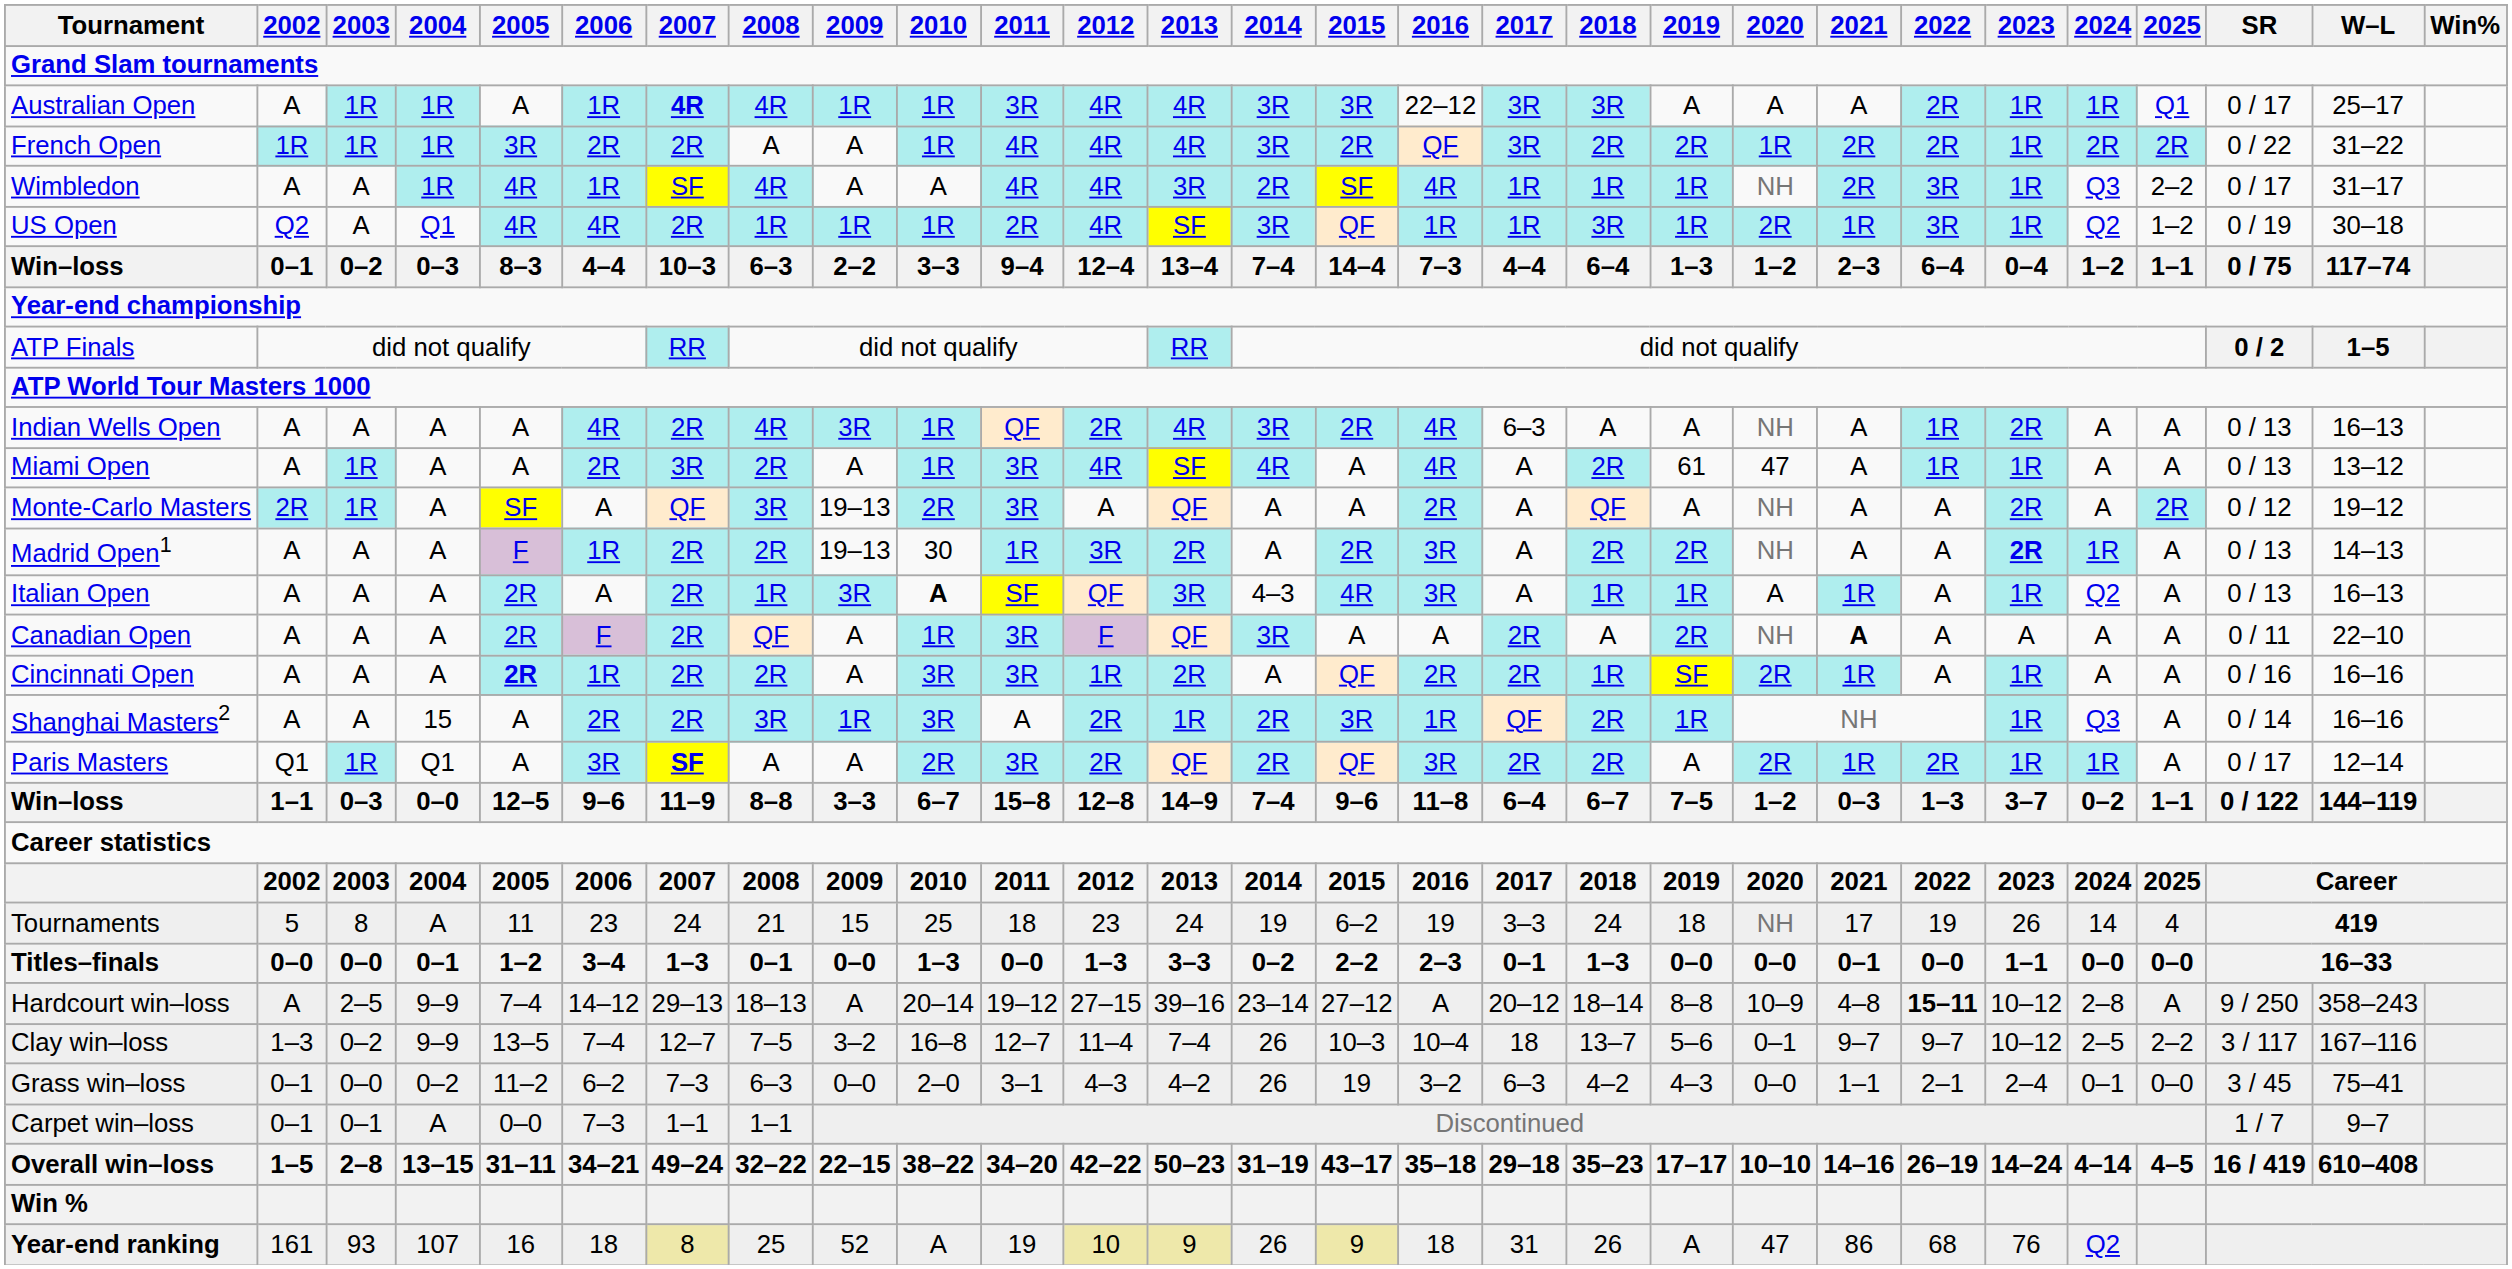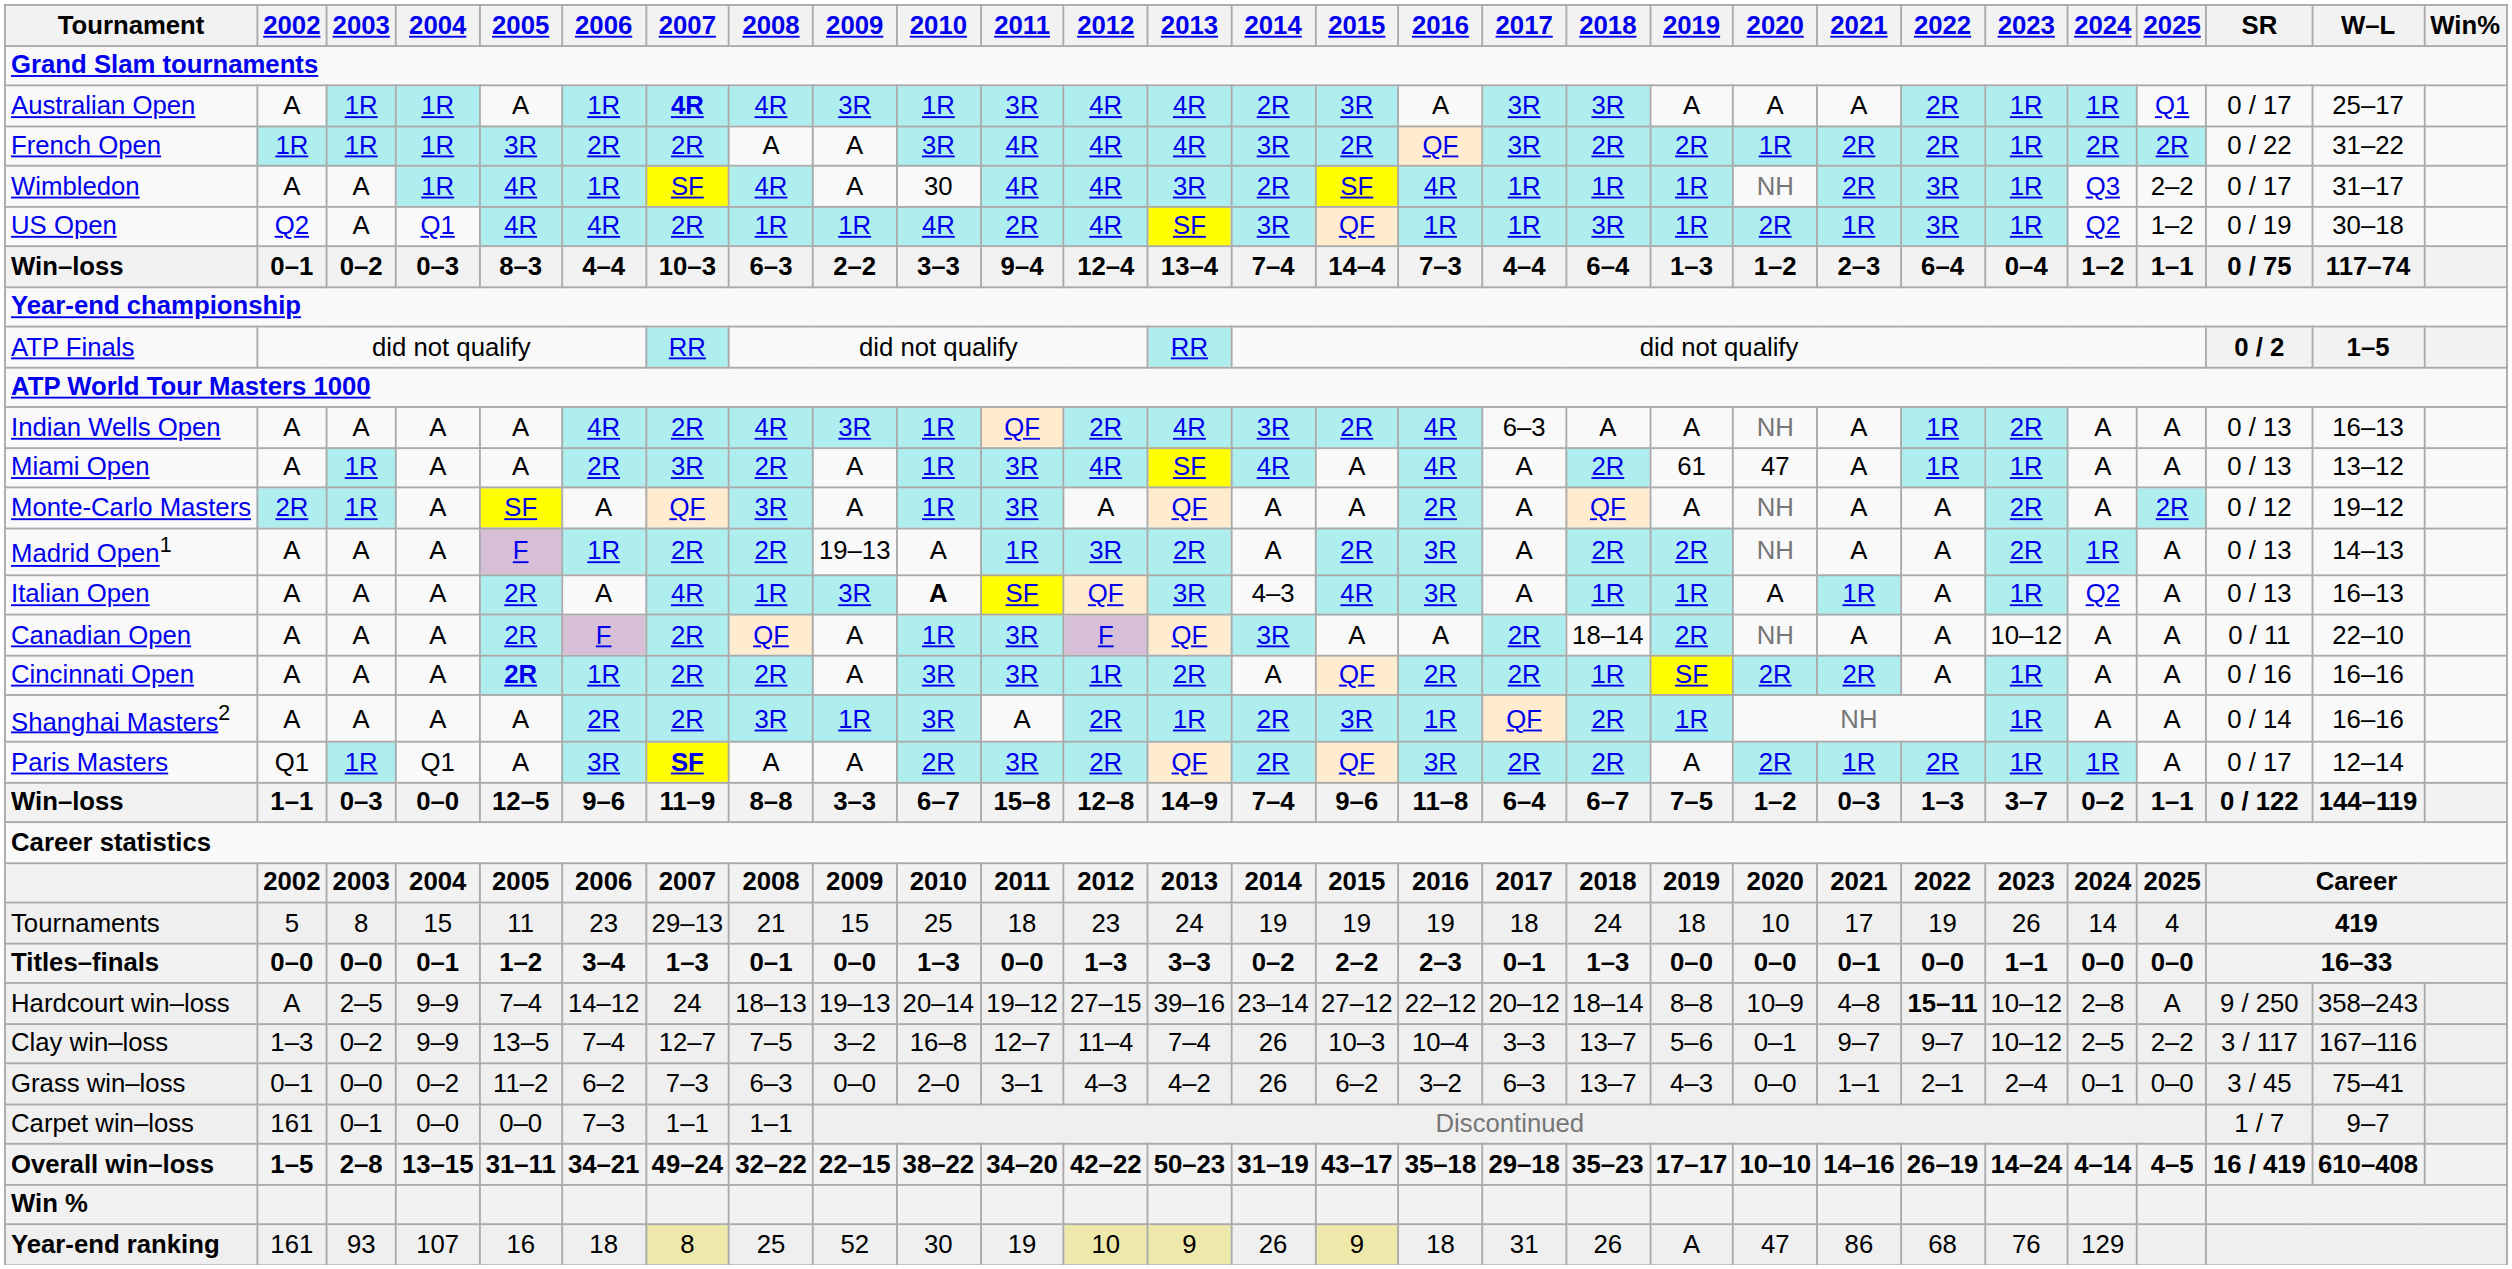Australian Open | 2009: 1R -> 3R
Australian Open | 2014: 3R -> 2R
Australian Open | 2016: 22–12 -> A
French Open | 2010: 1R -> 3R
Wimbledon | 2010: A -> 30
US Open | 2010: 1R -> 4R
Monte-Carlo Masters | 2009: 19–13 -> A
Monte-Carlo Masters | 2010: 2R -> 1R
Madrid Open1 | 2010: 30 -> A
Madrid Open1 | 2023: bold -> normal
Italian Open | 2007: 2R -> 4R
Canadian Open | 2018: A -> 18–14
Canadian Open | 2021: bold -> normal
Canadian Open | 2023: A -> 10–12
Cincinnati Open | 2021: 1R -> 2R
Shanghai Masters2 | 2004: 15 -> A
Shanghai Masters2 | 2024: Q3 -> A
Tournaments | 2004: A -> 15
Tournaments | 2007: 24 -> 29–13
Tournaments | 2015: 6–2 -> 19
Tournaments | 2017: 3–3 -> 18
Tournaments | 2020: NH -> 10
Hardcourt win–loss | 2007: 29–13 -> 24
Hardcourt win–loss | 2009: A -> 19–13
Hardcourt win–loss | 2016: A -> 22–12
Clay win–loss | 2017: 18 -> 3–3
Grass win–loss | 2015: 19 -> 6–2
Grass win–loss | 2018: 4–2 -> 13–7
Carpet win–loss | 2002: 0–1 -> 161
Carpet win–loss | 2004: A -> 0–0
Year-end ranking | 2010: A -> 30
Year-end ranking | 2024: Q2 -> 129
